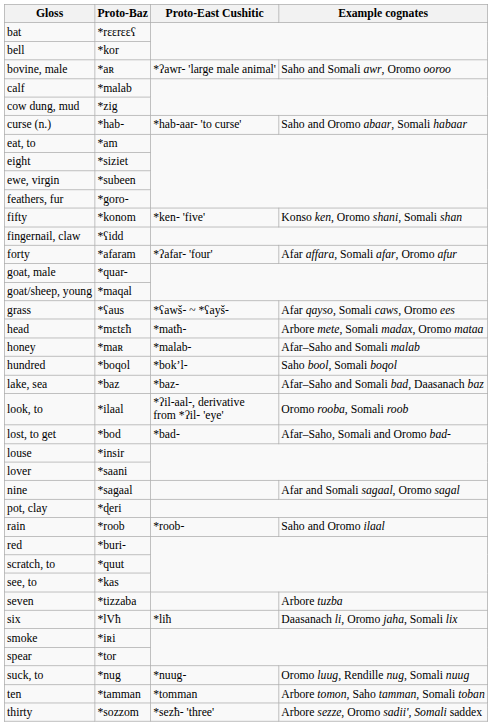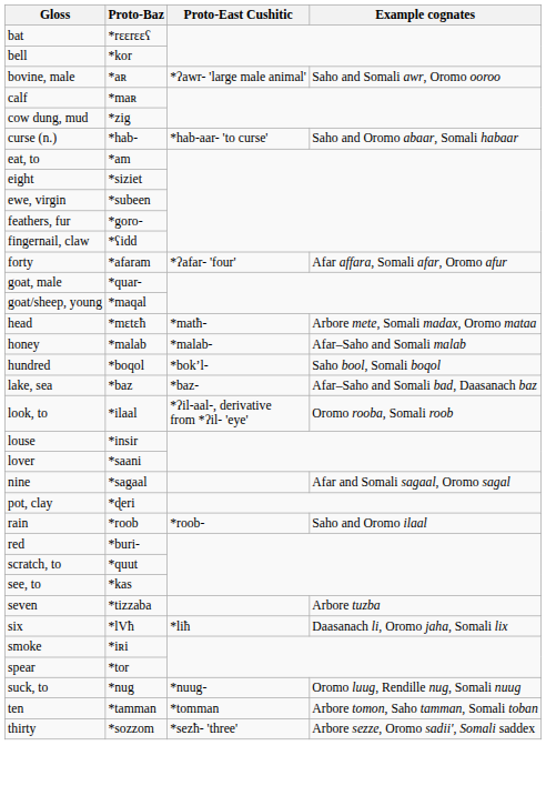calf | Proto-Baz: *malab -> *maʀ
- row: fifty | *konom | *ken- 'five' | Konso ken, Oromo shani, Somali shan
- row: grass | *ʕaus | *ʕawš- ~ *ʕayš- | Afar qayso, Somali caws, Oromo ees
honey | Proto-Baz: *maʀ -> *malab
- row: lost, to get | *bod | *bad- | Afar–Saho, Somali and Oromo bad-
